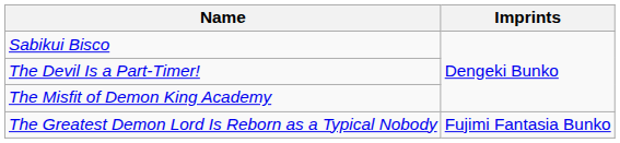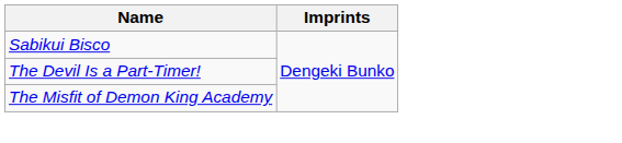- row: The Greatest Demon Lord Is Reborn as a Typical Nobody | Fujimi Fantasia Bunko
